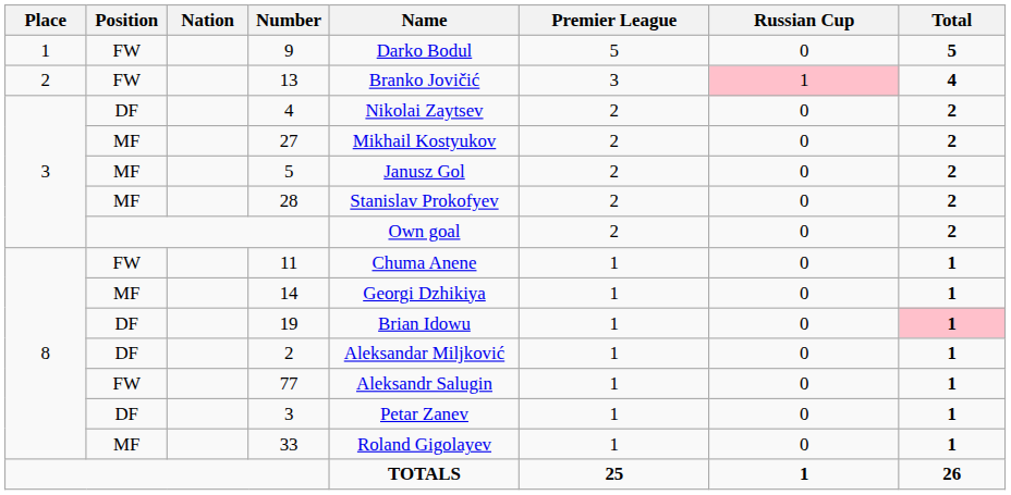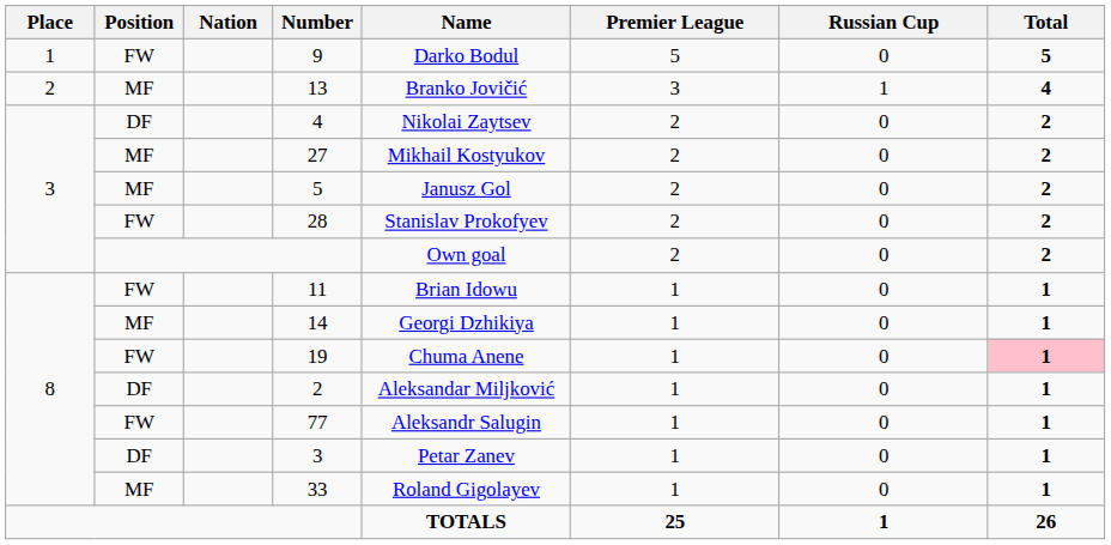13 | Position: FW -> MF
13 | Russian Cup: pink background -> no background
28 | Position: MF -> FW
11 | Name: Chuma Anene -> Brian Idowu
19 | Position: DF -> FW
19 | Name: Brian Idowu -> Chuma Anene
